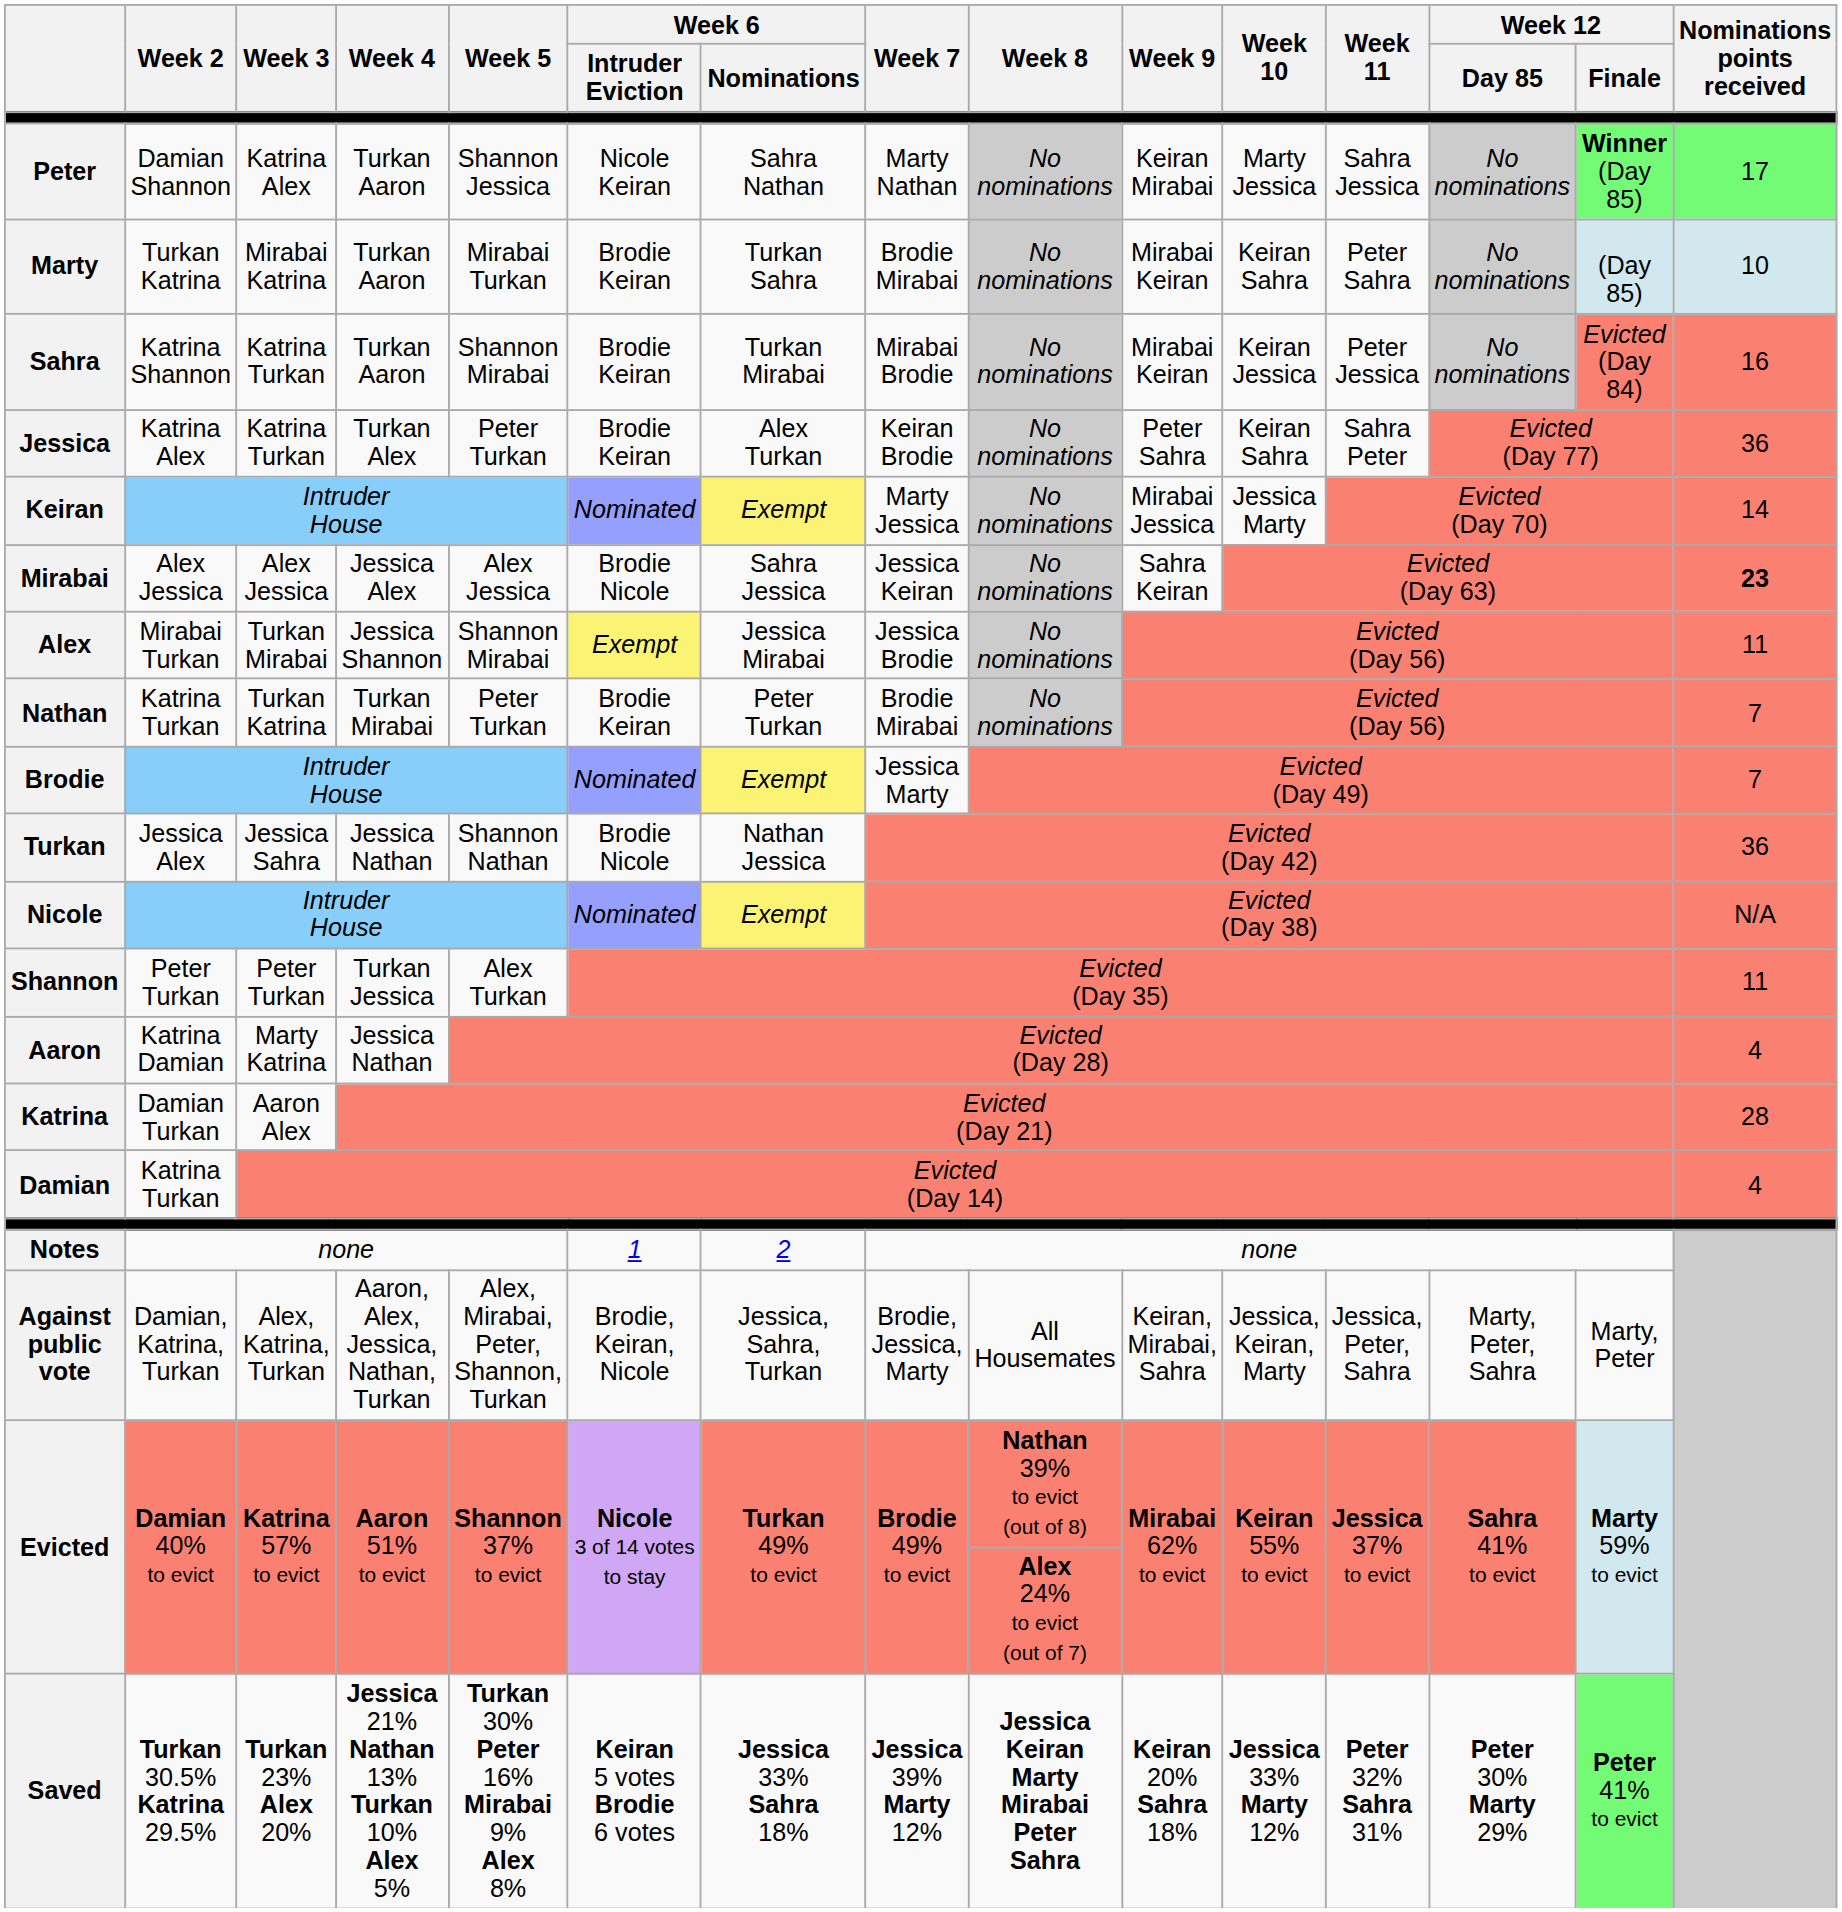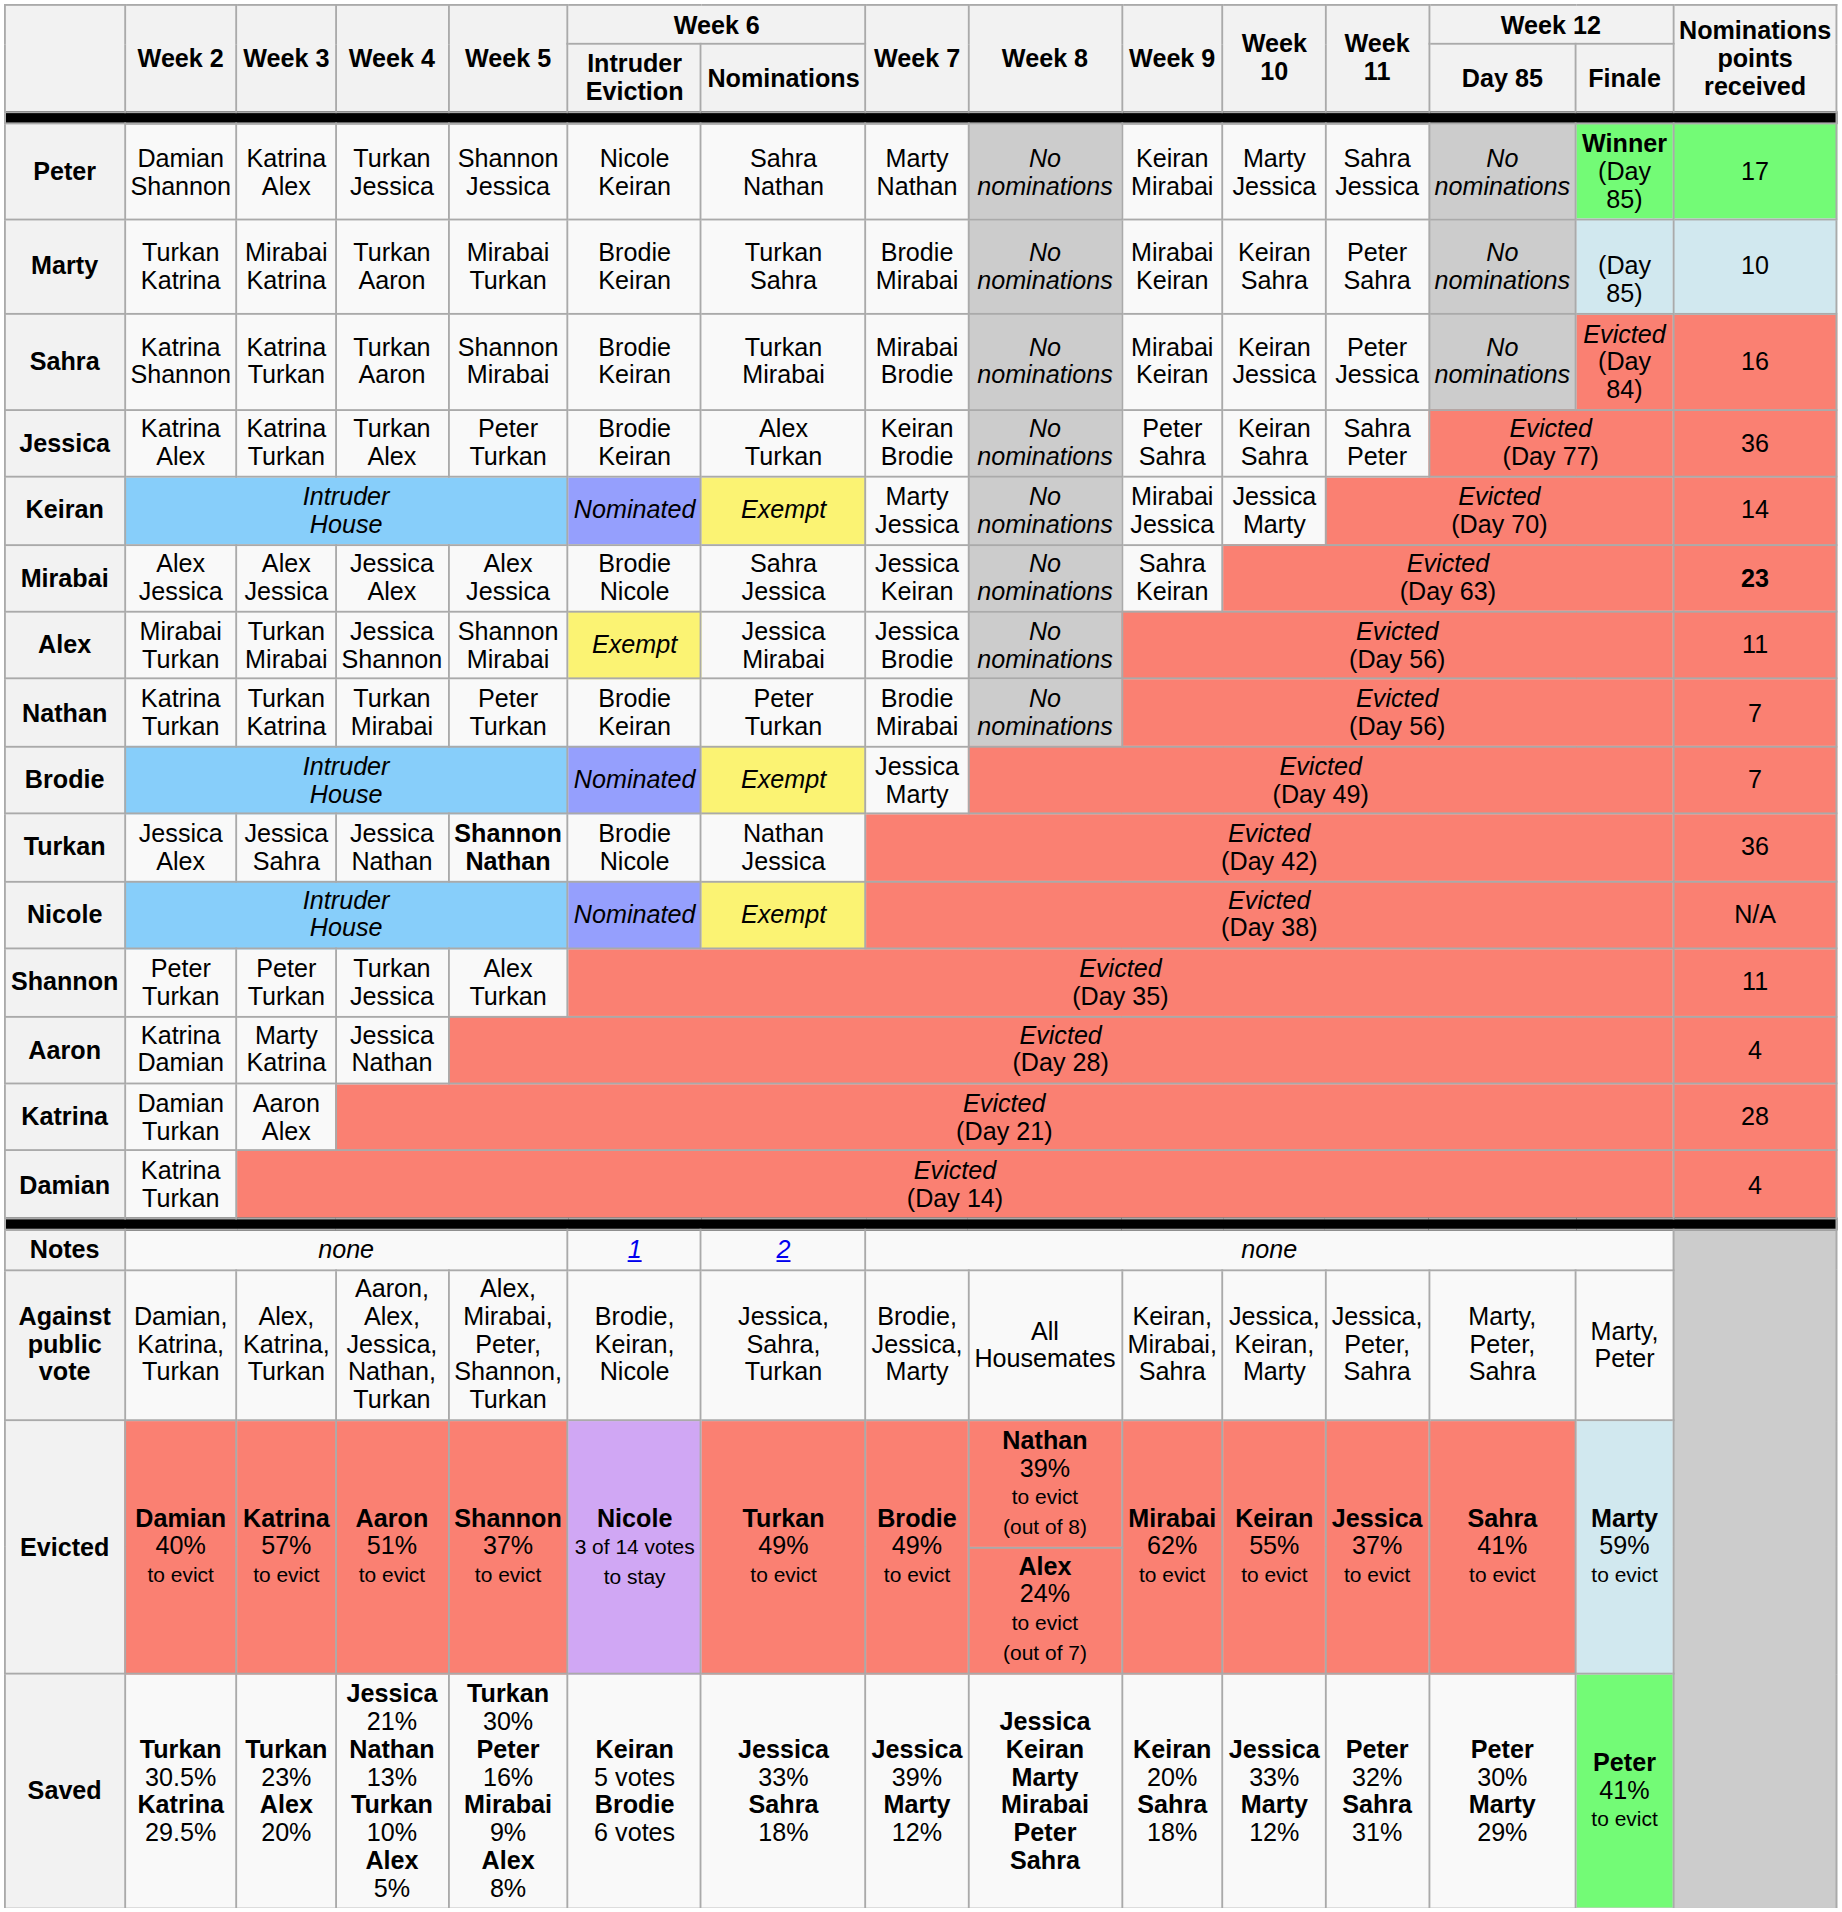Peter | Week 4: Turkan Aaron -> Turkan Jessica
Turkan | Week 5: normal -> bold
